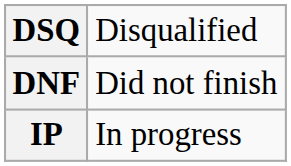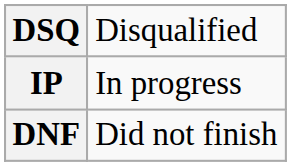rows swapped: DNF <-> IP
